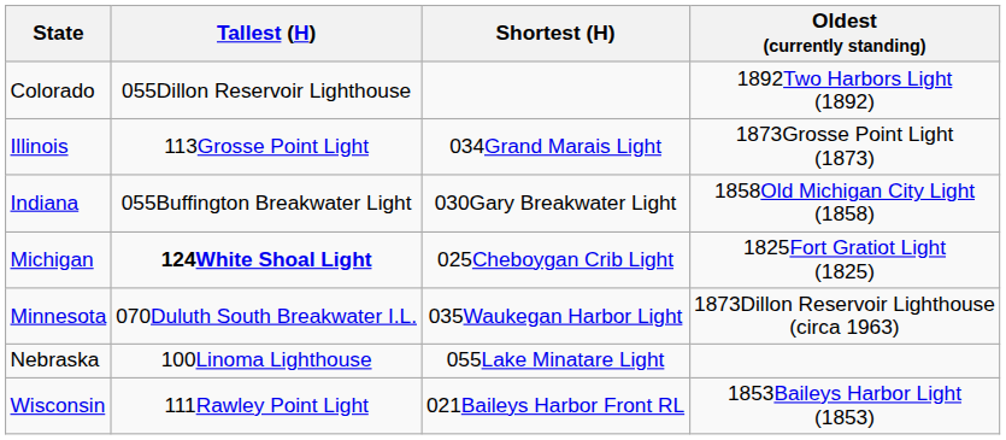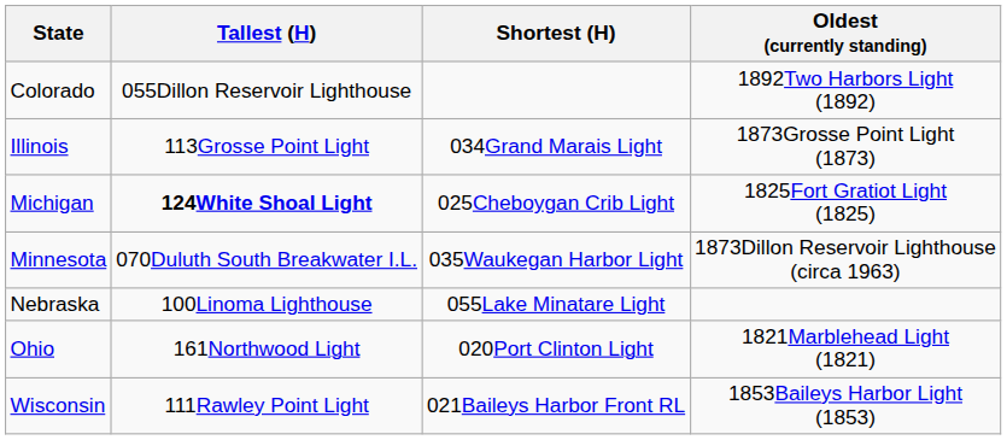- row: Indiana | 055Buffington Breakwater Light | 030Gary Breakwater Light | 1858Old Michigan City Light (1858)
+ row: Ohio | 161Northwood Light | 020Port Clinton Light | 1821Marblehead Light (1821)
